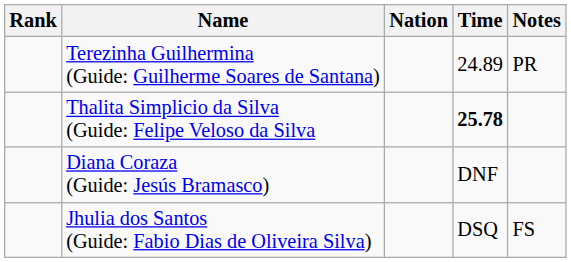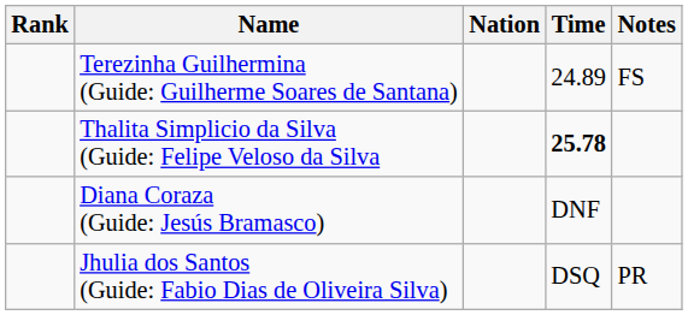Terezinha Guilhermina (Guide: Guilherme Soares de Santana) | Notes: PR -> FS
Jhulia dos Santos (Guide: Fabio Dias de Oliveira Silva) | Notes: FS -> PR
